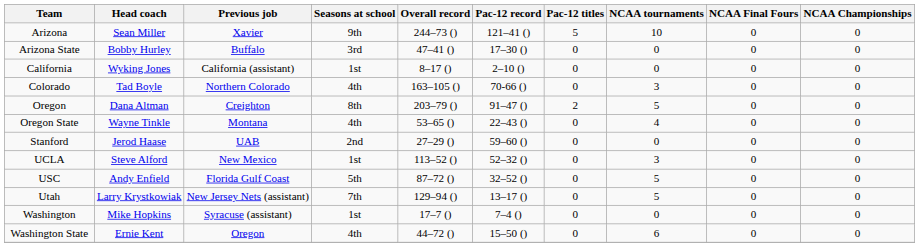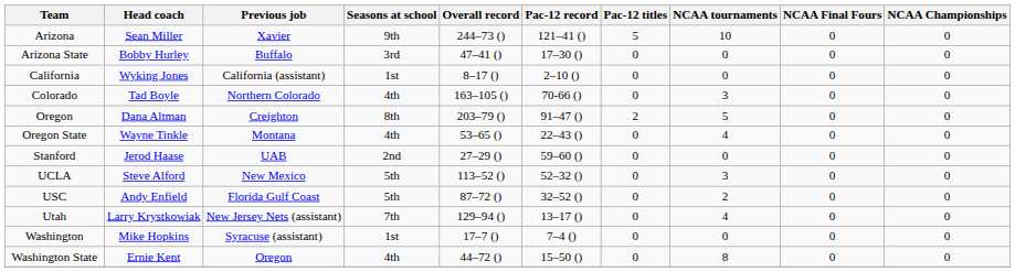UCLA | Seasons at school: 1st -> 5th
USC | NCAA tournaments: 5 -> 2
Utah | NCAA tournaments: 5 -> 4
Washington State | NCAA tournaments: 6 -> 8
